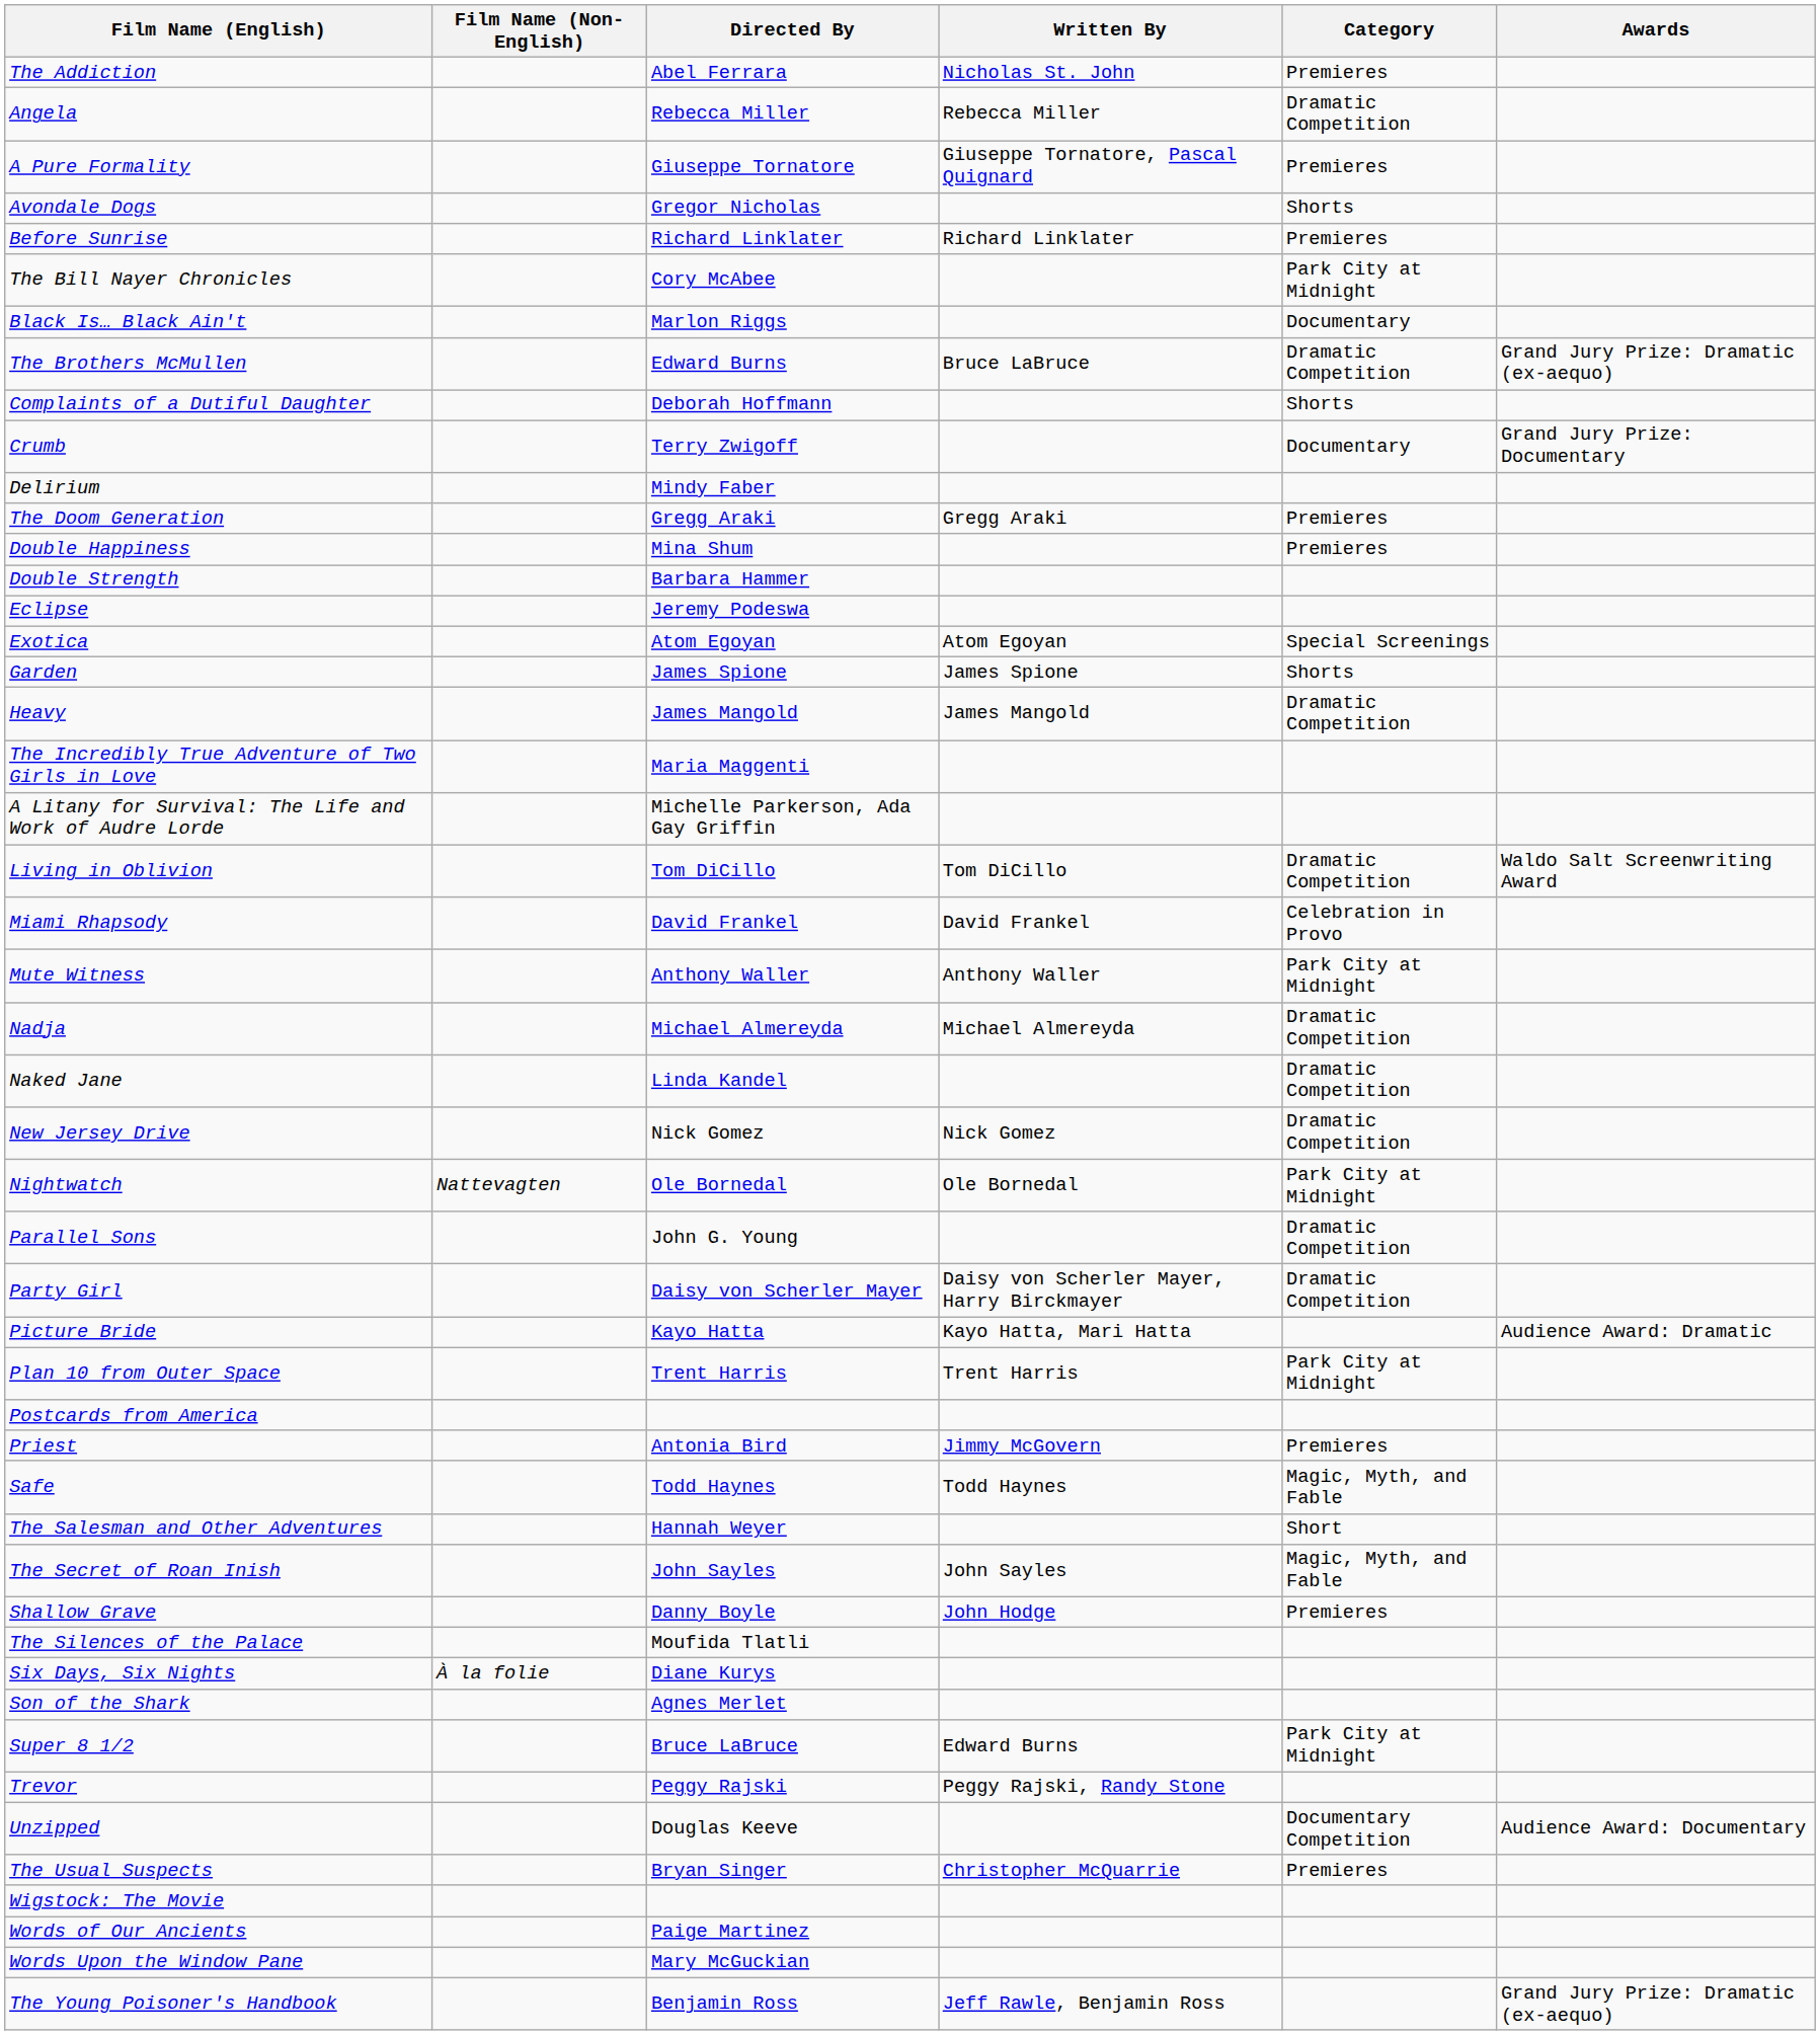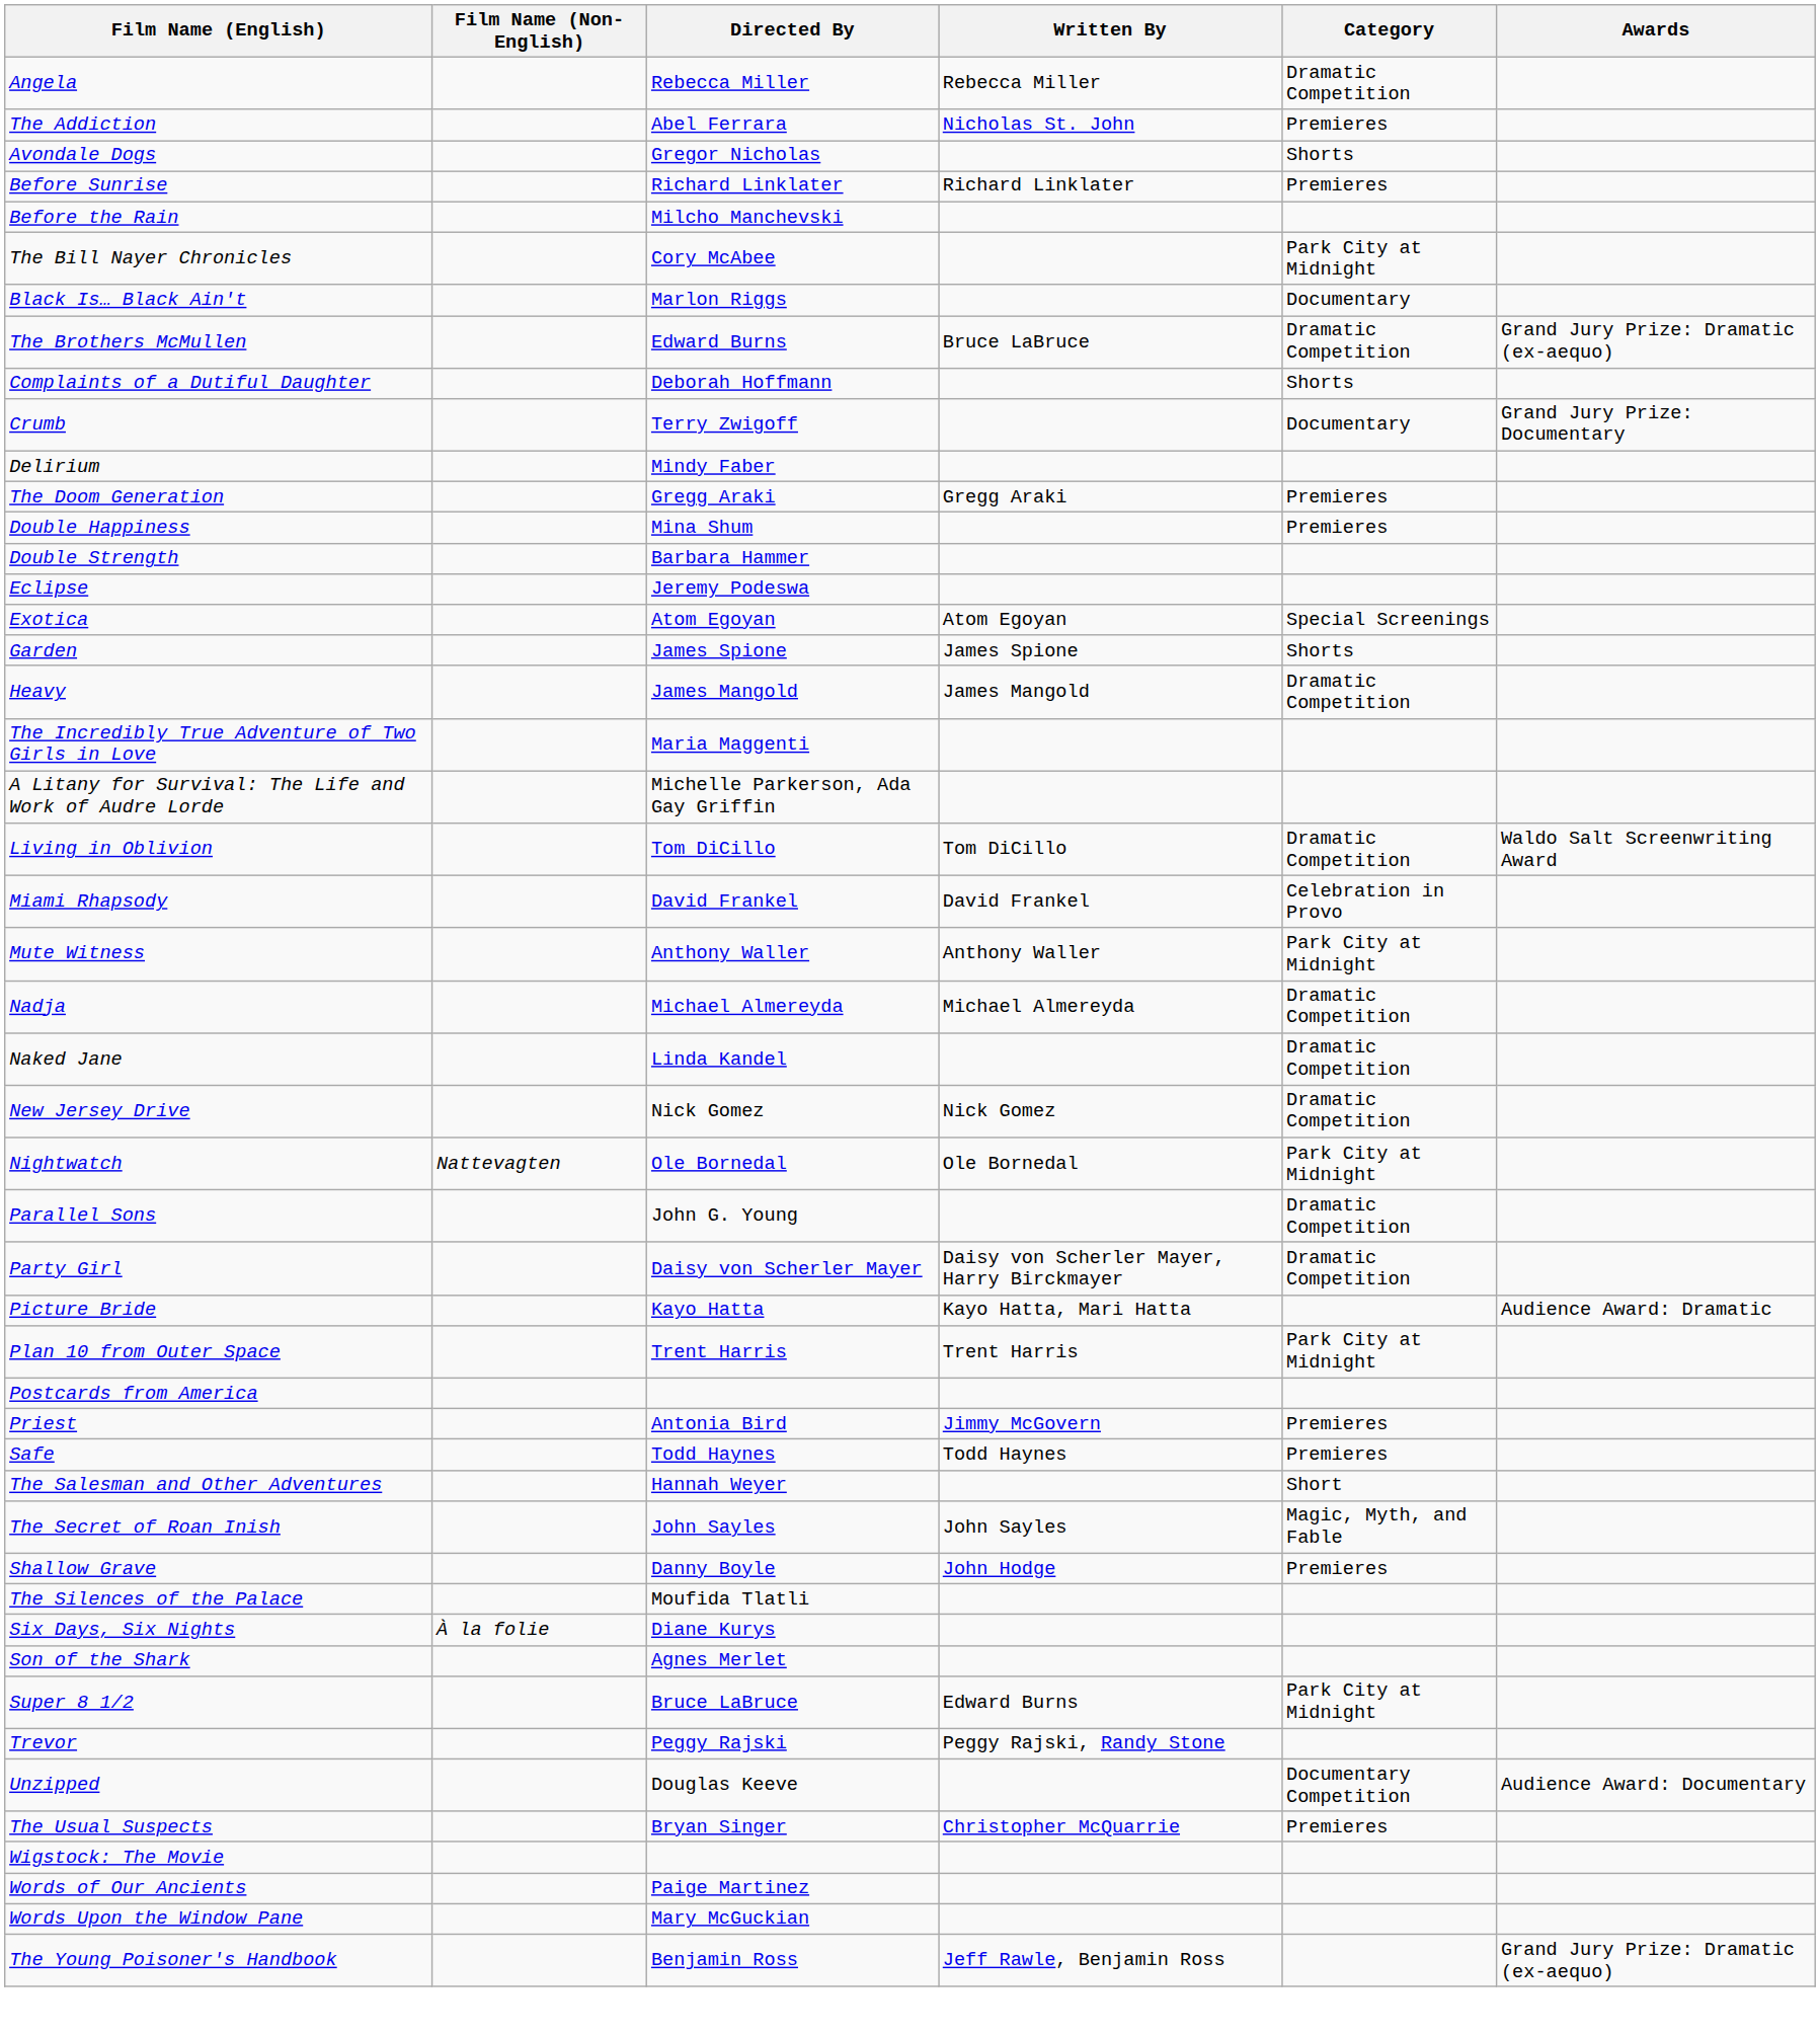rows swapped: The Addiction <-> Angela
- row: A Pure Formality | Giuseppe Tornatore | Giuseppe Tornatore, Pascal Quignard | Premieres
+ row: Before the Rain | Milcho Manchevski
Safe | Category: Magic, Myth, and Fable -> Premieres
